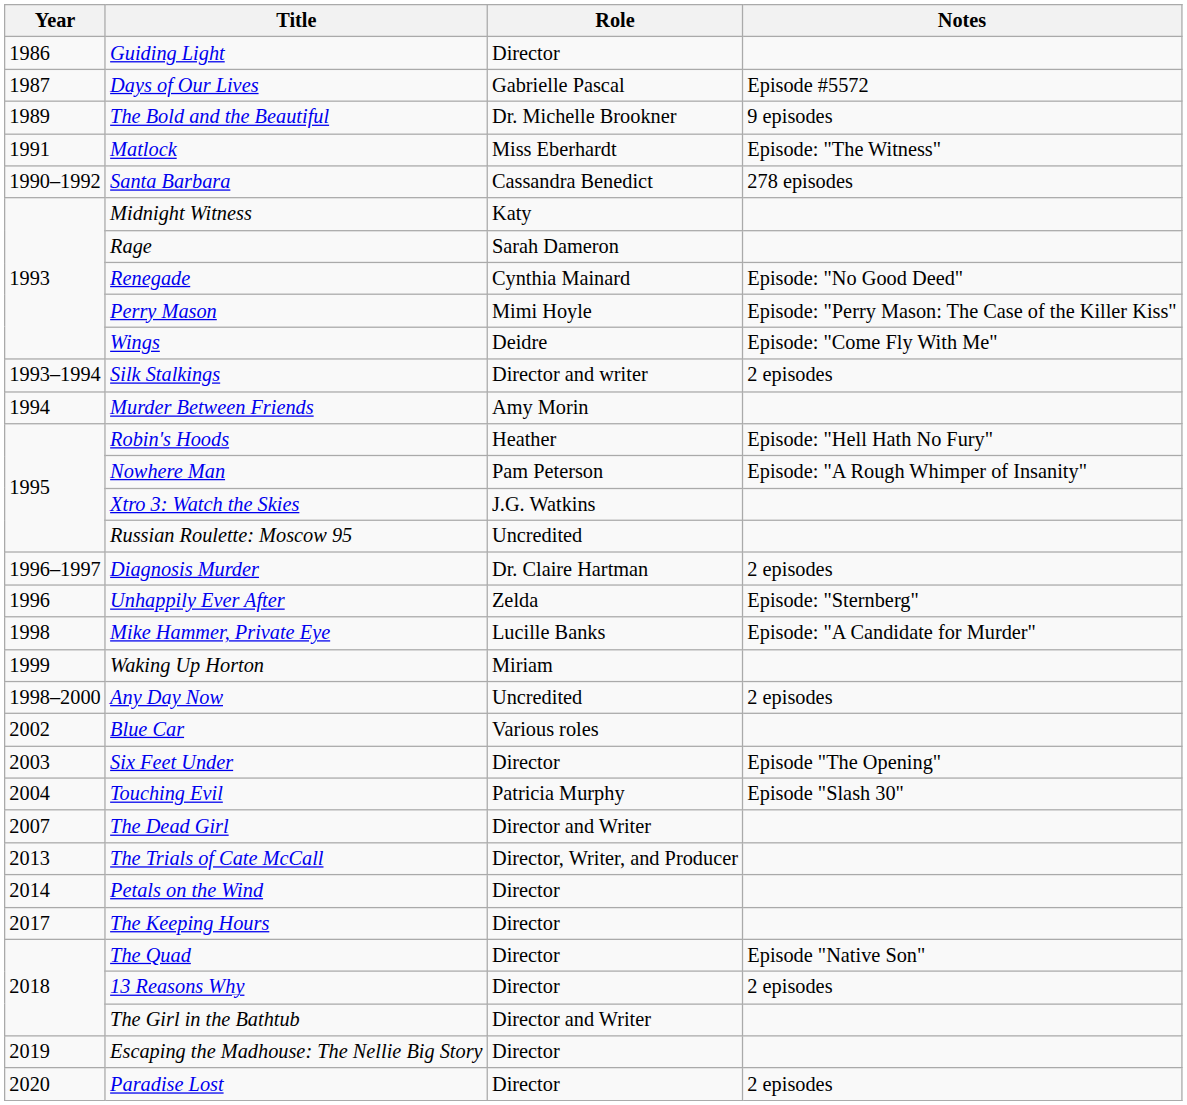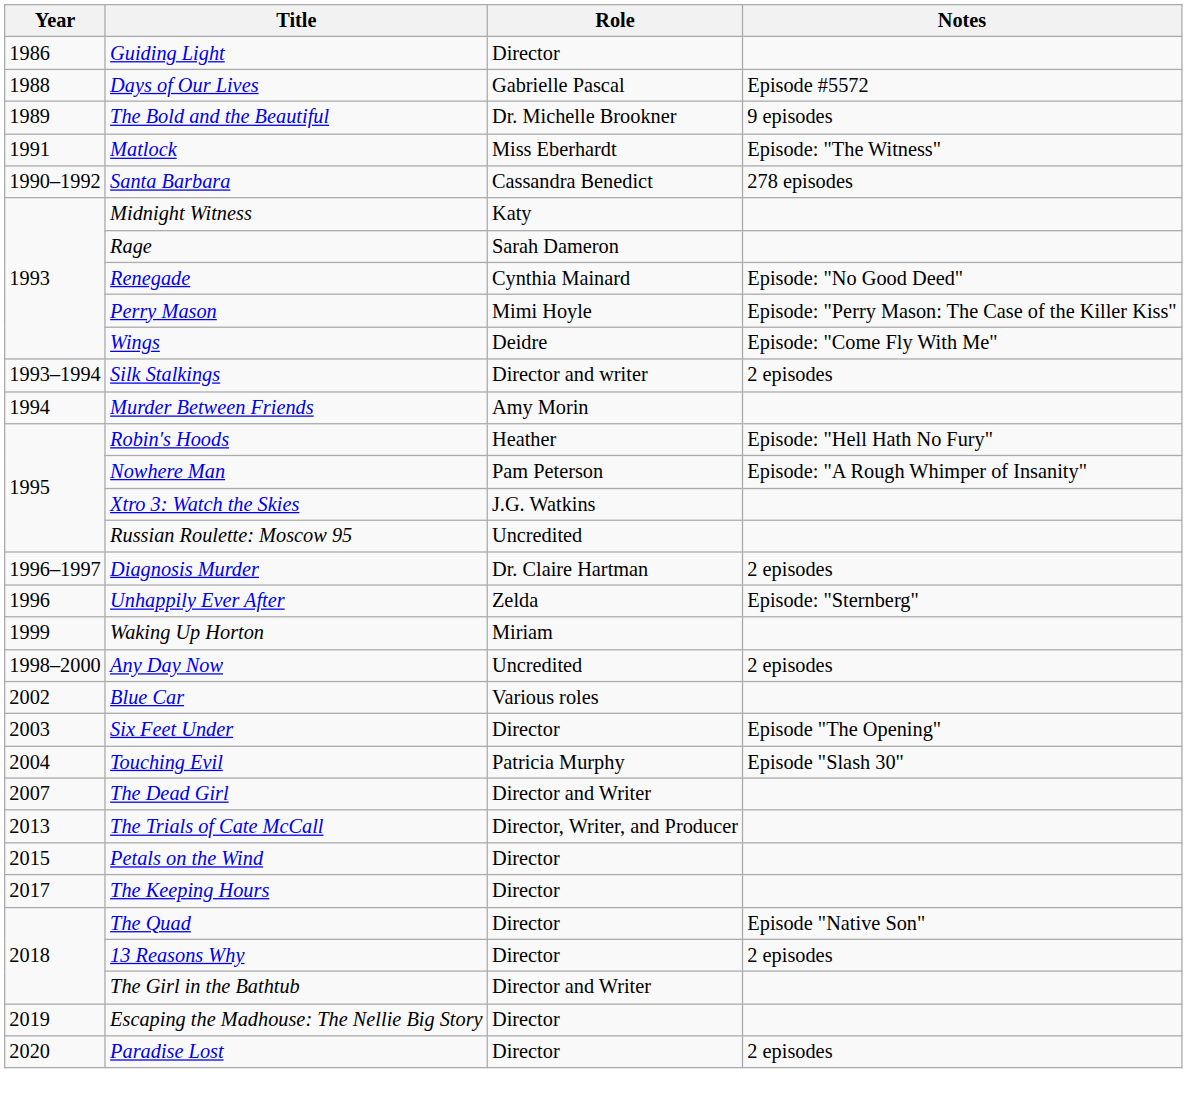Days of Our Lives | Year: 1987 -> 1988
- row: 1998 | Mike Hammer, Private Eye | Lucille Banks | Episode: "A Candidate for Murder"
Petals on the Wind | Year: 2014 -> 2015
